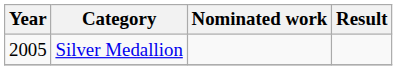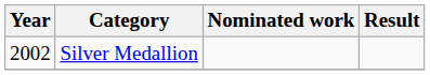Silver Medallion | Year: 2005 -> 2002
